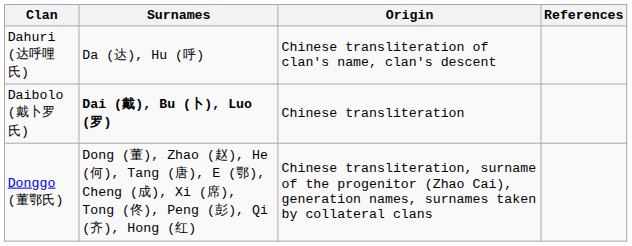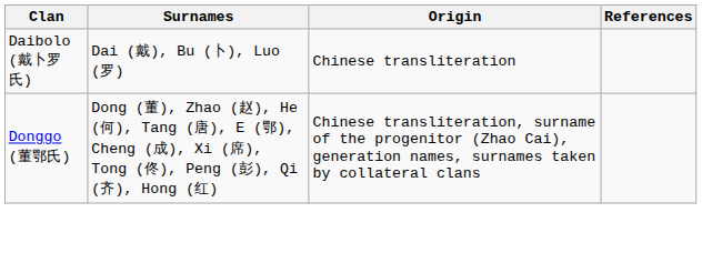- row: Dahuri (达呼哩氏) | Da (达), Hu (呼) | Chinese transliteration of clan's name, clan's descent
Daibolo (戴卜罗氏) | Surnames: bold -> normal
